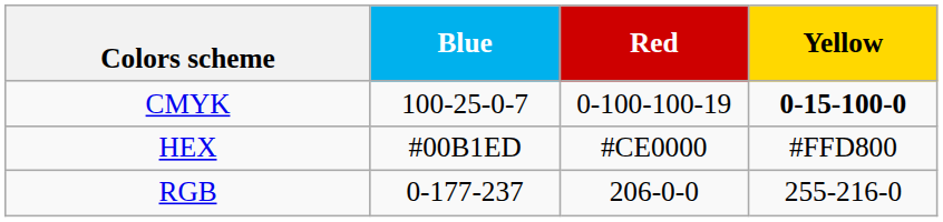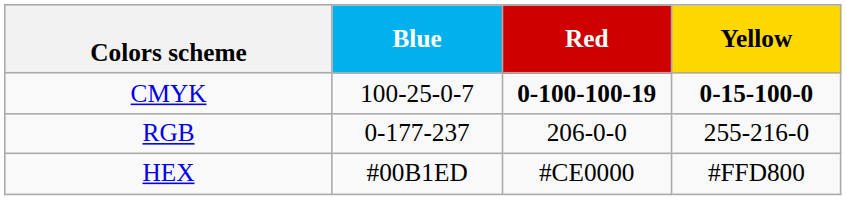CMYK | Red: normal -> bold
rows swapped: HEX <-> RGB
